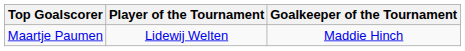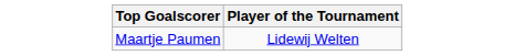- column: Goalkeeper of the Tournament | Maddie Hinch
